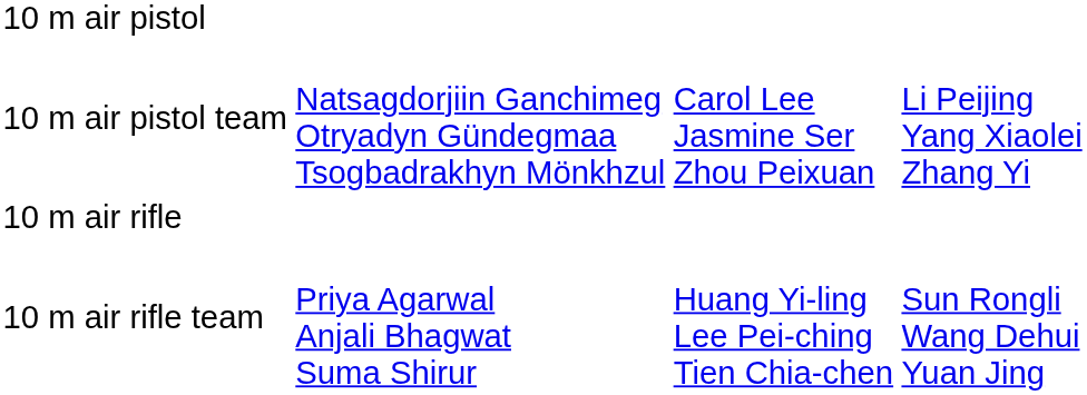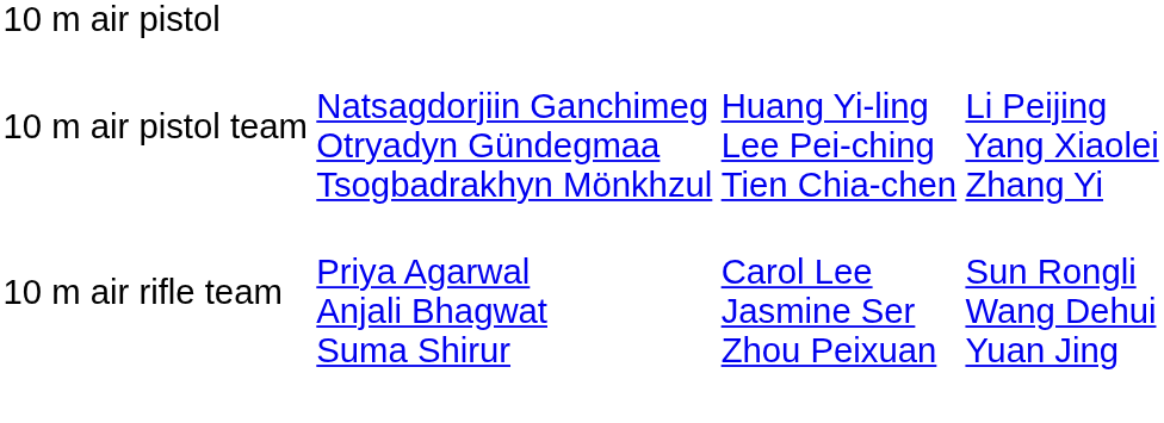10 m air pistol team | column 3: Carol Lee Jasmine Ser Zhou Peixuan -> Huang Yi-ling Lee Pei-ching Tien Chia-chen
- row: 10 m air rifle
10 m air rifle team | column 3: Huang Yi-ling Lee Pei-ching Tien Chia-chen -> Carol Lee Jasmine Ser Zhou Peixuan
